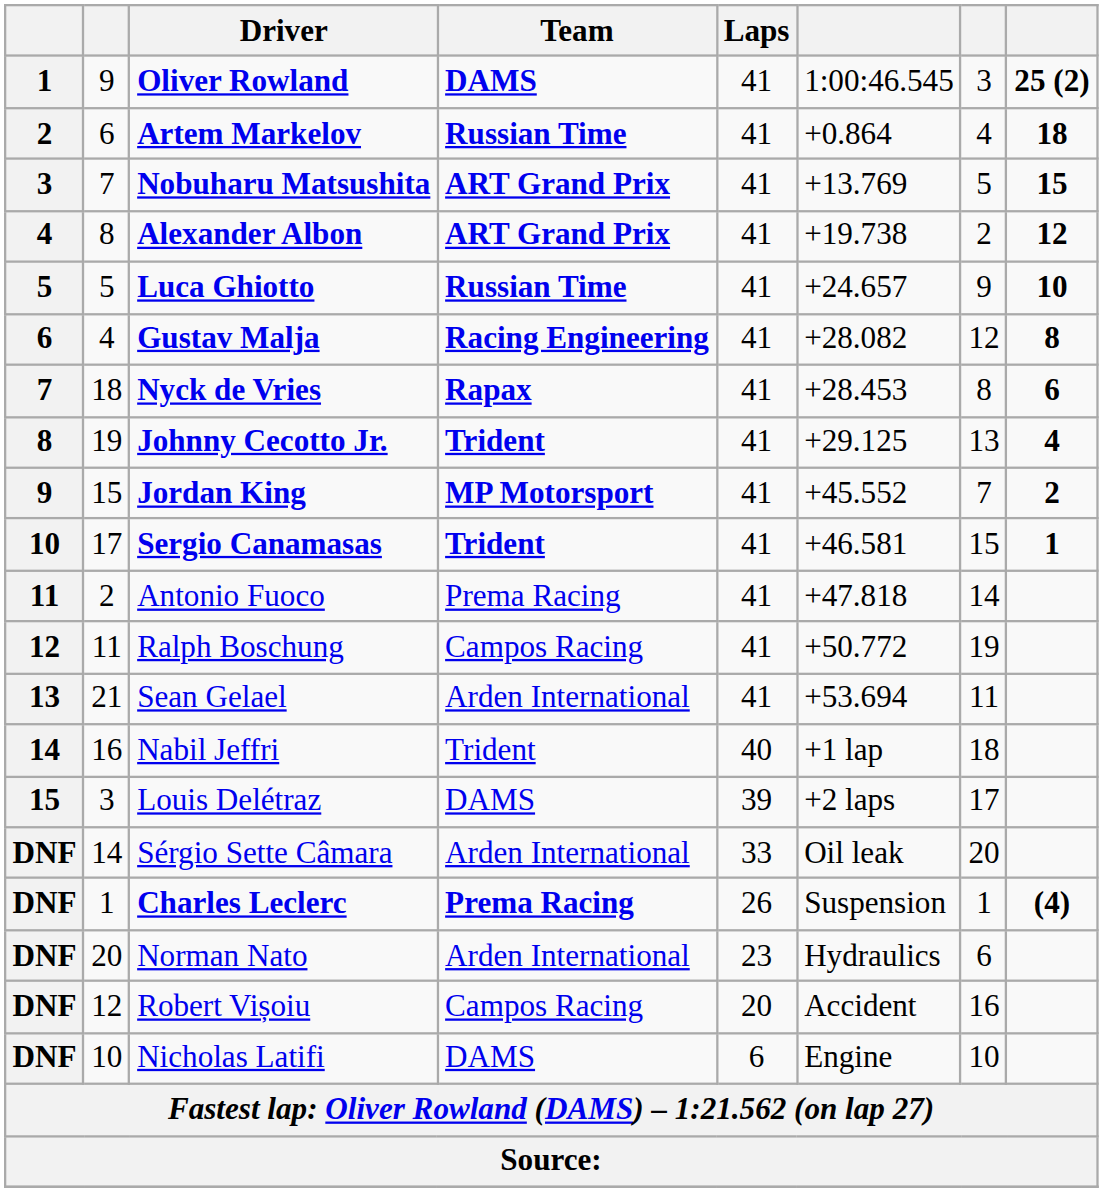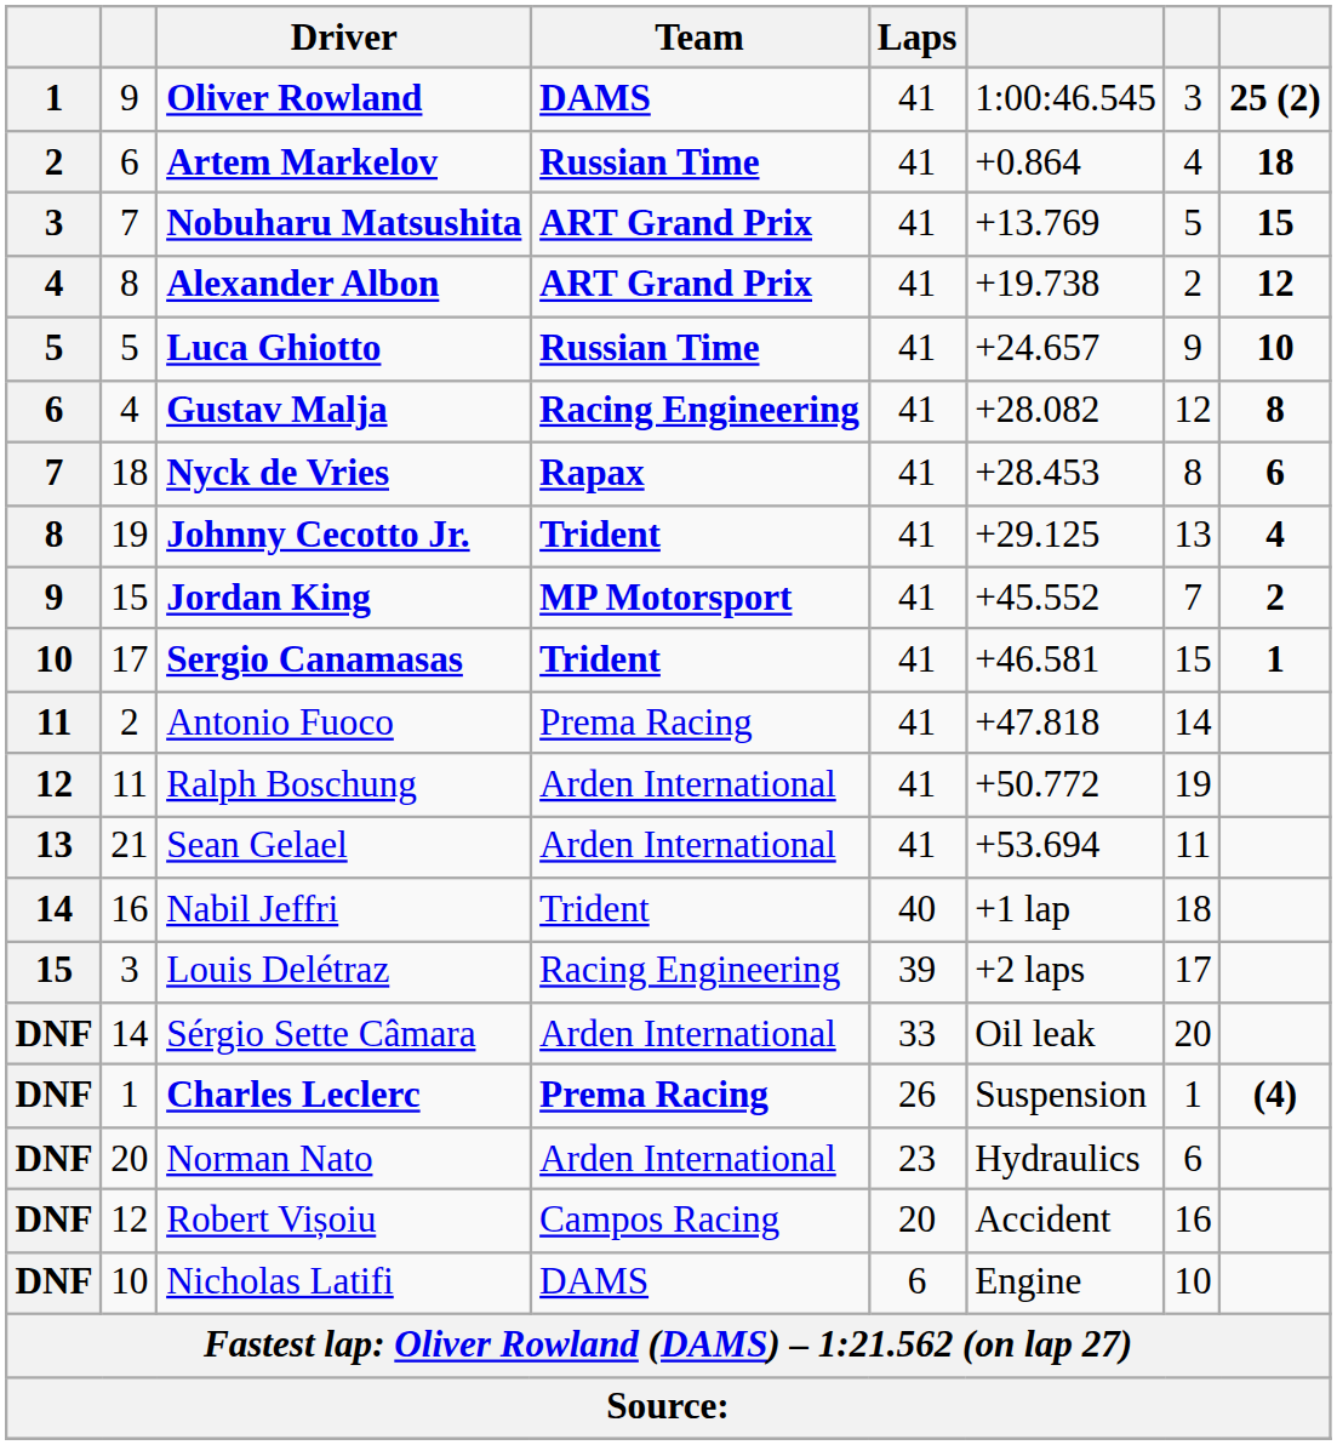Ralph Boschung | Team: Campos Racing -> Arden International
Louis Delétraz | Team: DAMS -> Racing Engineering
